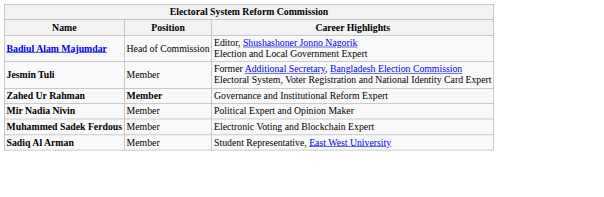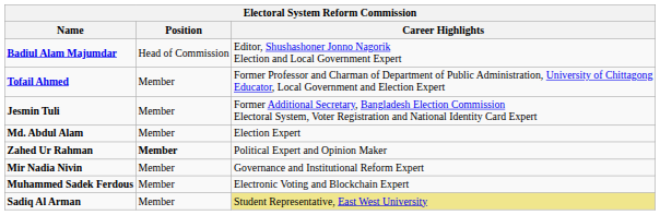+ row: Tofail Ahmed | Member | Former Professor and Charman of Department of Public Administration, University of Chittagong Educator, Local Government and Election Expert
+ row: Md. Abdul Alam | Member | Election Expert
Zahed Ur Rahman | Career Highlights: Governance and Institutional Reform Expert -> Political Expert and Opinion Maker
Mir Nadia Nivin | Career Highlights: Political Expert and Opinion Maker -> Governance and Institutional Reform Expert
Sadiq Al Arman | Career Highlights: no background -> khaki background
